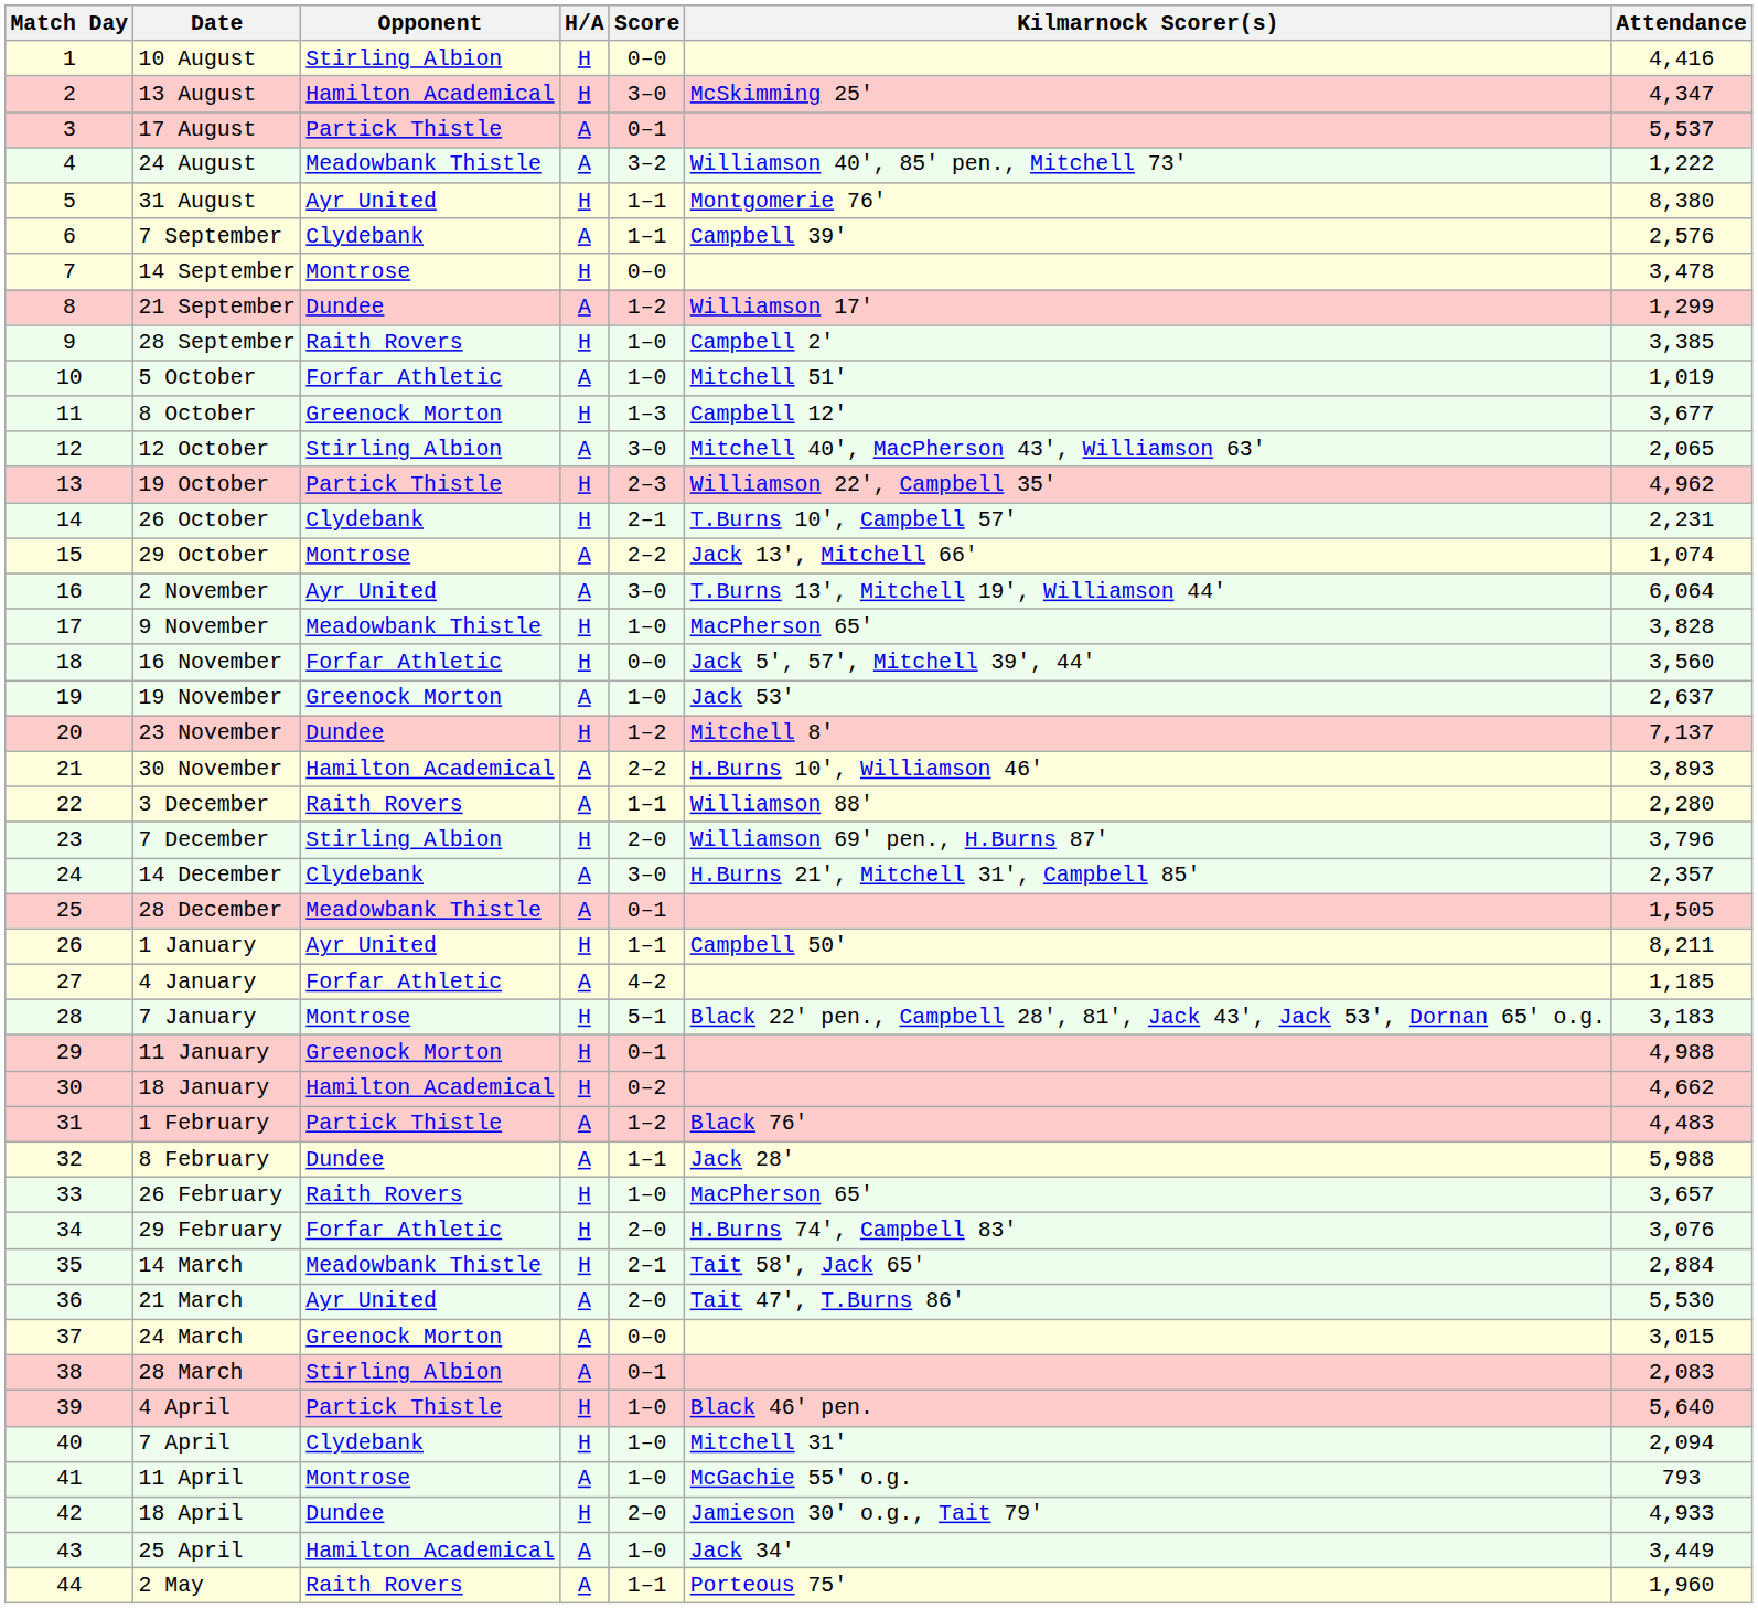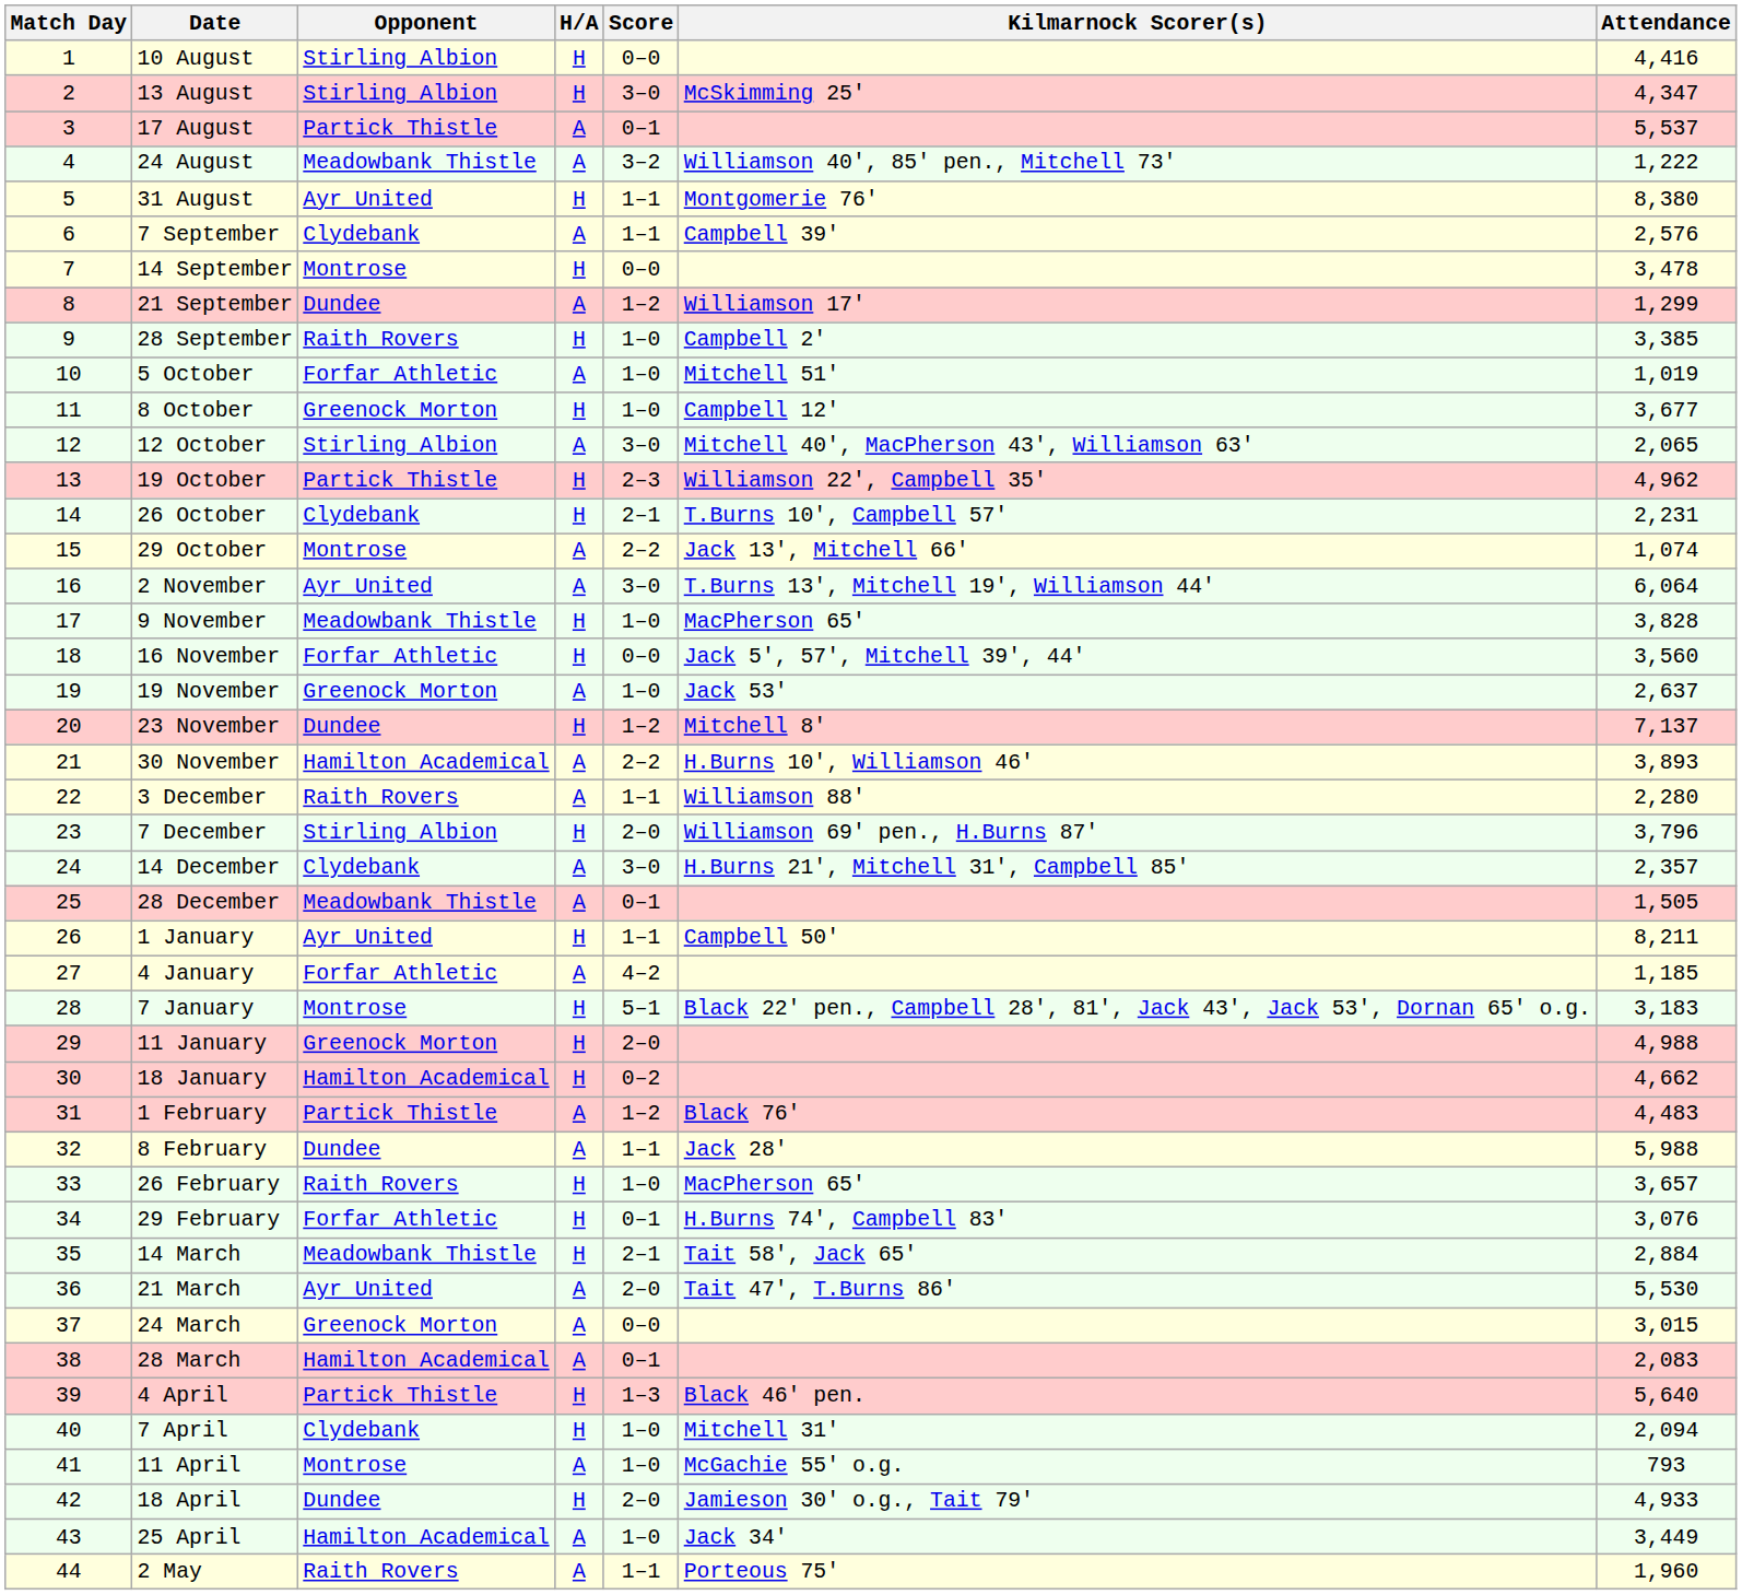13 August | Opponent: Hamilton Academical -> Stirling Albion
8 October | Score: 1–3 -> 1–0
11 January | Score: 0–1 -> 2–0
29 February | Score: 2–0 -> 0–1
28 March | Opponent: Stirling Albion -> Hamilton Academical
4 April | Score: 1–0 -> 1–3
